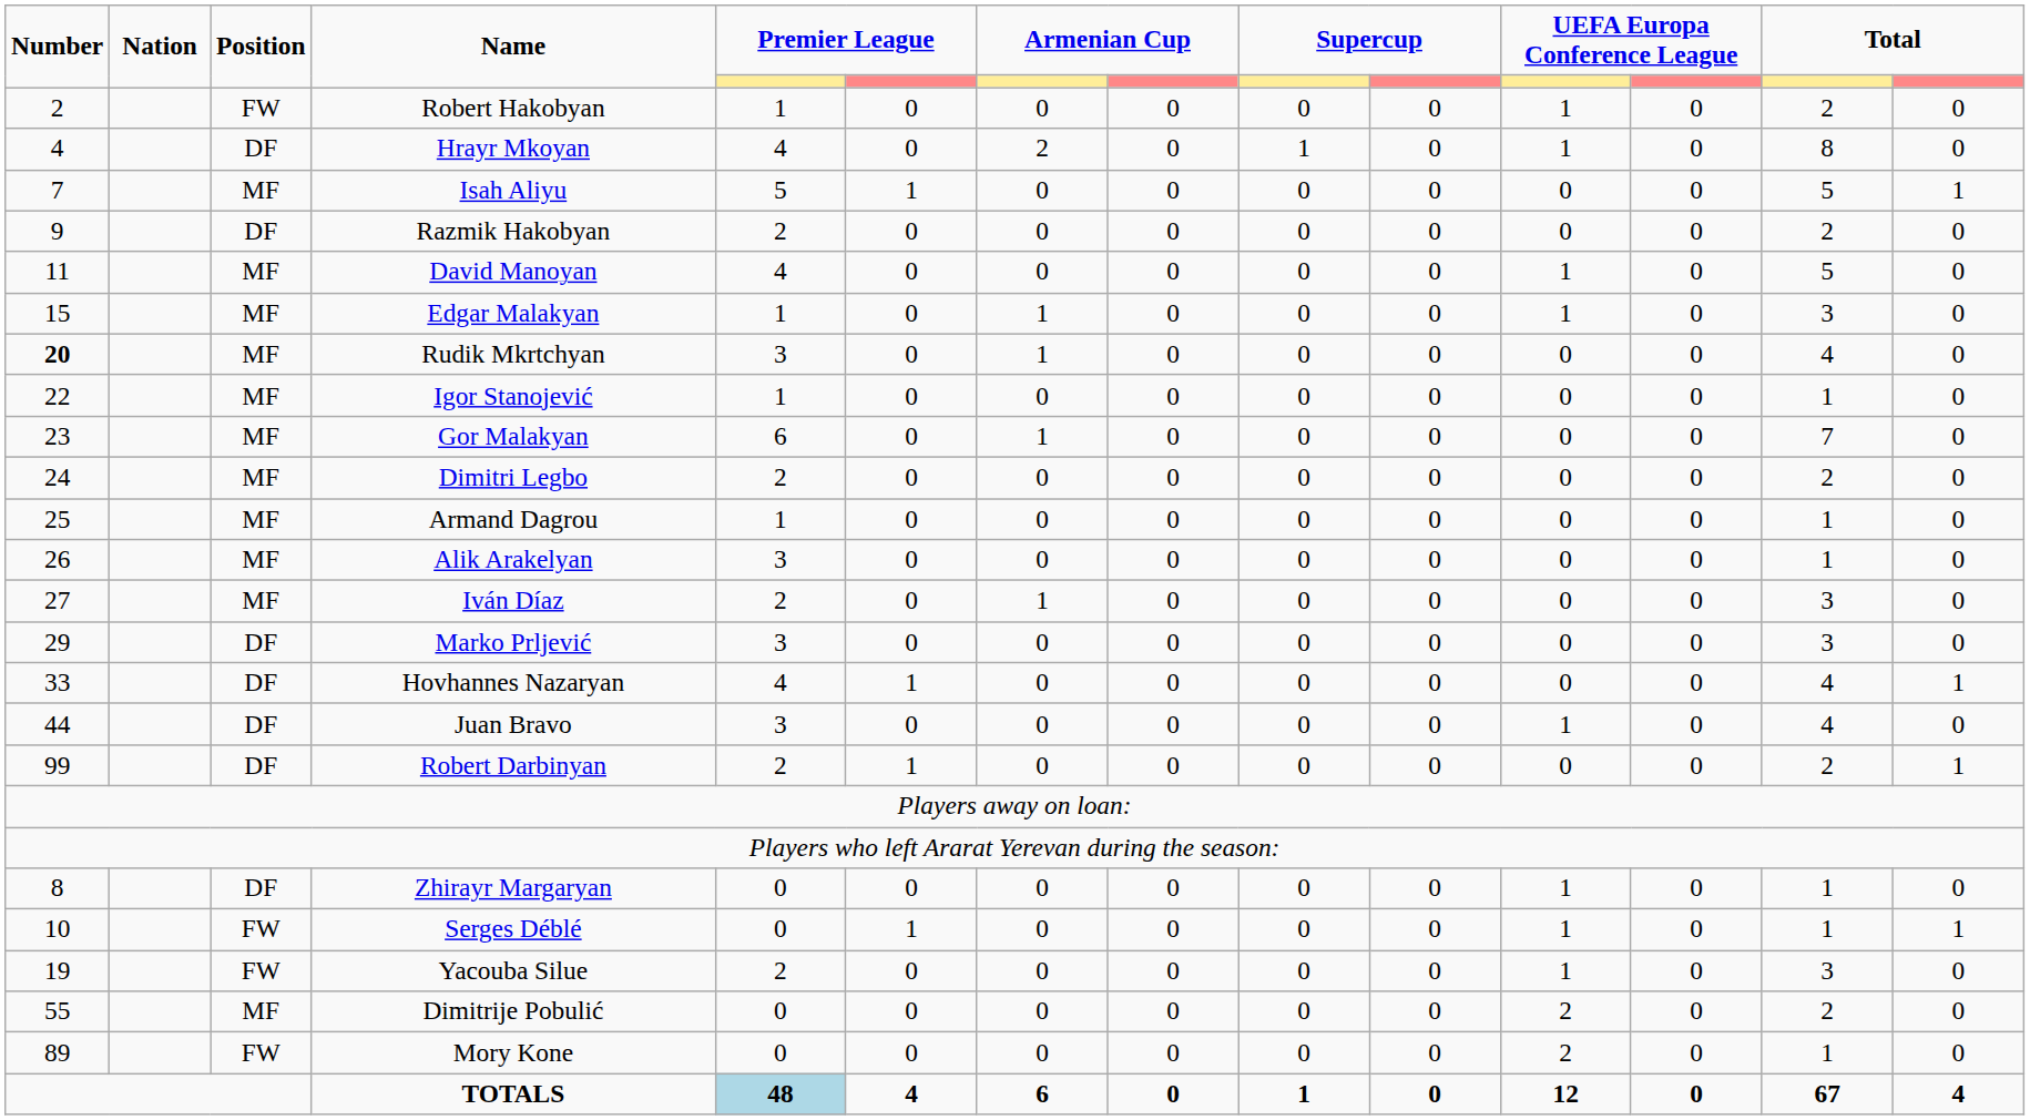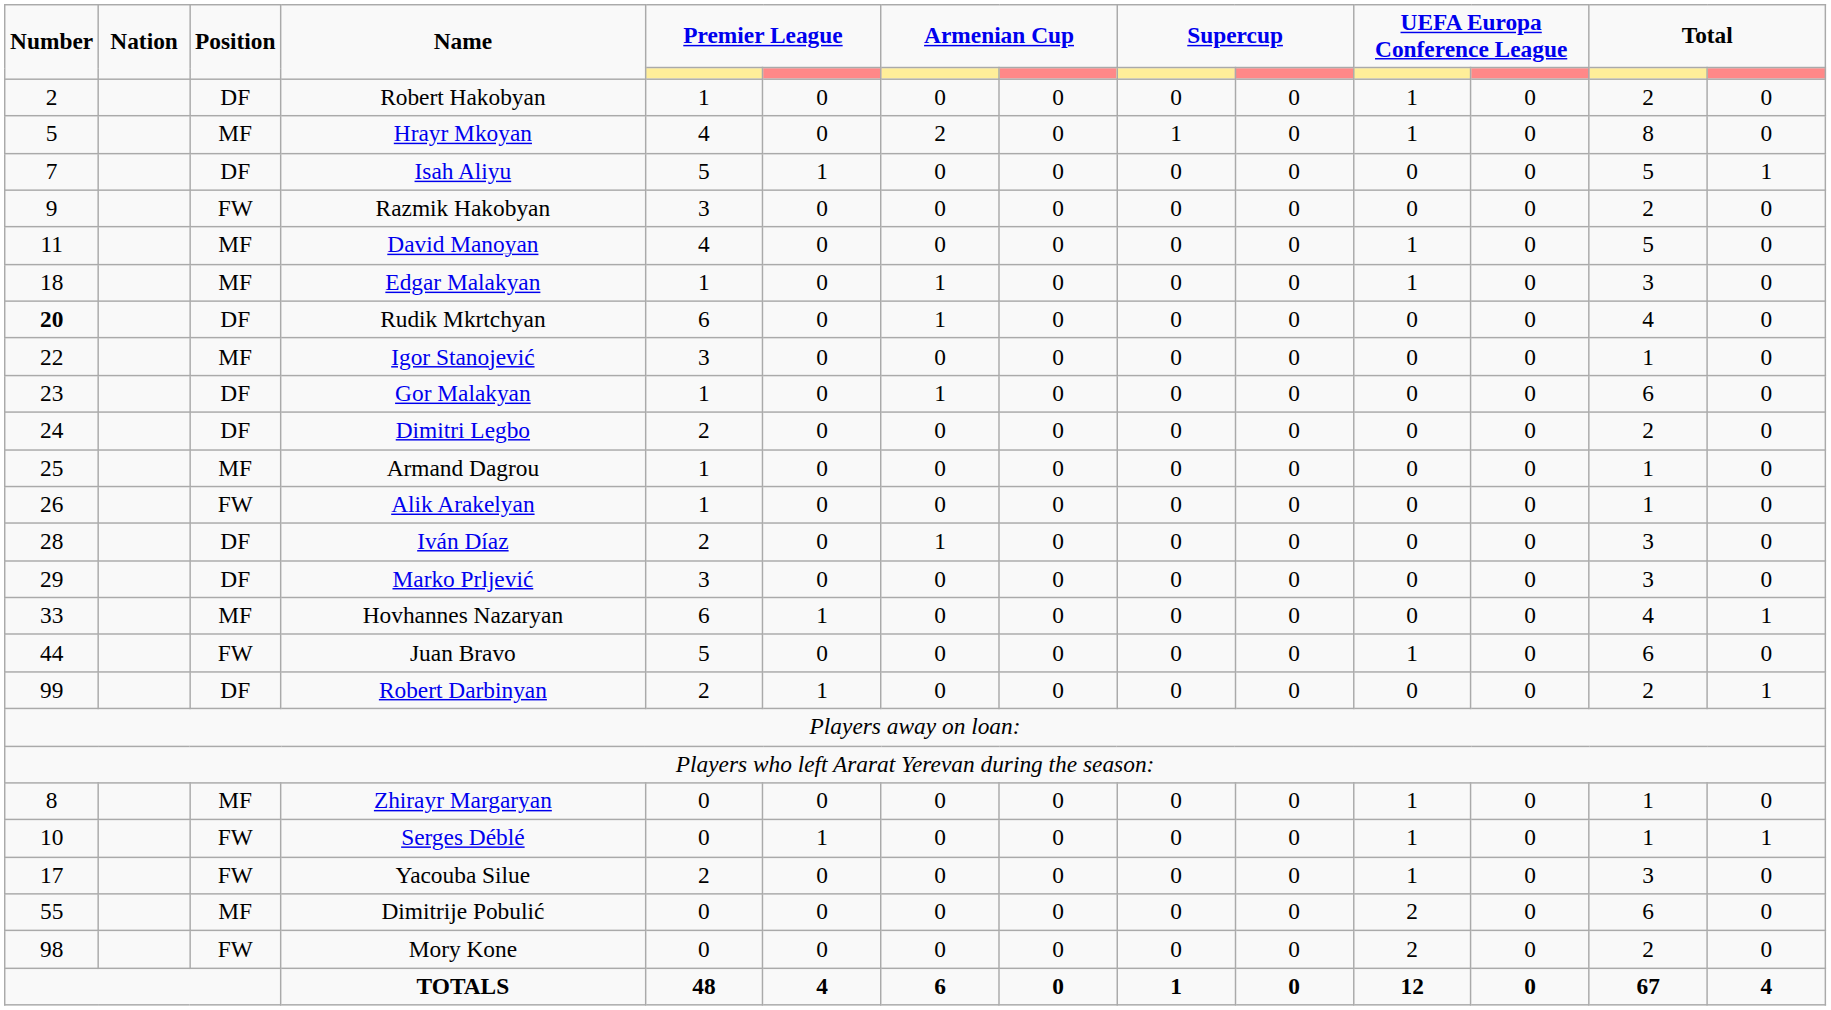Robert Hakobyan | Position: FW -> DF
Hrayr Mkoyan | Number: 4 -> 5
Hrayr Mkoyan | Position: DF -> MF
Isah Aliyu | Position: MF -> DF
Razmik Hakobyan | Position: DF -> FW
Razmik Hakobyan | column 5: 2 -> 3
Edgar Malakyan | Number: 15 -> 18
Rudik Mkrtchyan | Position: MF -> DF
Rudik Mkrtchyan | column 5: 3 -> 6
Igor Stanojević | column 5: 1 -> 3
Gor Malakyan | Position: MF -> DF
Gor Malakyan | column 5: 6 -> 1
Gor Malakyan | column 13: 7 -> 6
Dimitri Legbo | Position: MF -> DF
Alik Arakelyan | Position: MF -> FW
Alik Arakelyan | column 5: 3 -> 1
Iván Díaz | Number: 27 -> 28
Iván Díaz | Position: MF -> DF
Hovhannes Nazaryan | Position: DF -> MF
Hovhannes Nazaryan | column 5: 4 -> 6
Juan Bravo | Position: DF -> FW
Juan Bravo | column 5: 3 -> 5
Juan Bravo | column 13: 4 -> 6
Zhirayr Margaryan | Position: DF -> MF
Yacouba Silue | Number: 19 -> 17
Dimitrije Pobulić | column 13: 2 -> 6
Mory Kone | Number: 89 -> 98
Mory Kone | column 13: 1 -> 2
TOTALS | column 5: lightblue background -> no background
